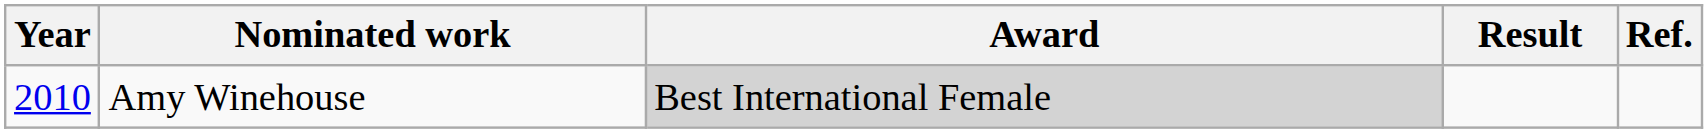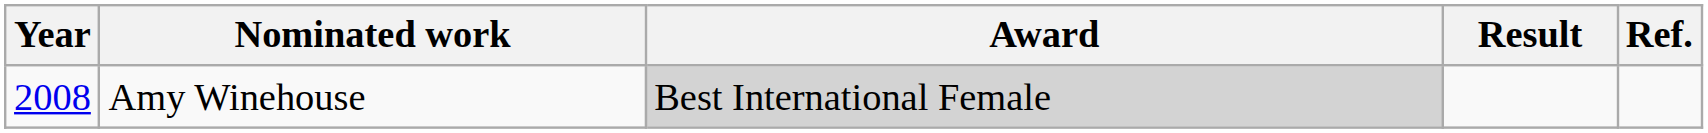Amy Winehouse | Year: 2010 -> 2008
